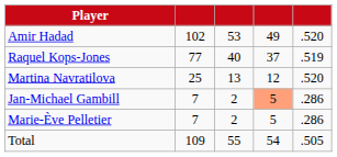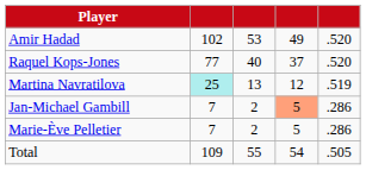Raquel Kops-Jones | column 5: .519 -> .520
Martina Navratilova | column 2: no background -> paleturquoise background
Martina Navratilova | column 5: .520 -> .519
